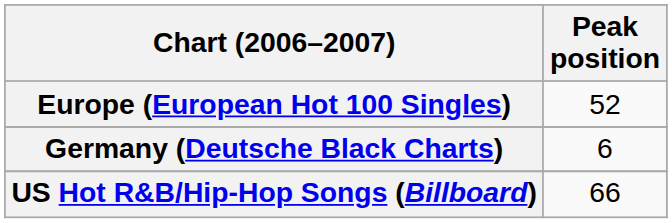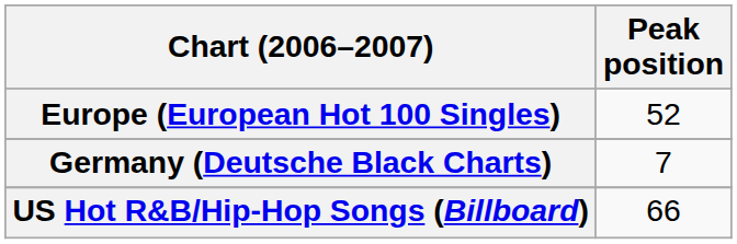Germany (Deutsche Black Charts) | Peak position: 6 -> 7
